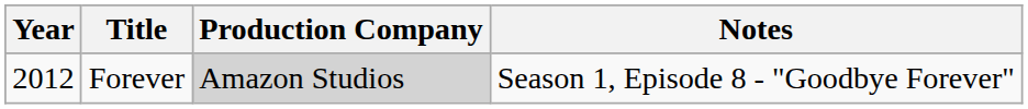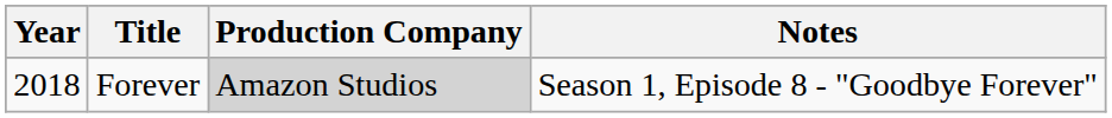Forever | Year: 2012 -> 2018
